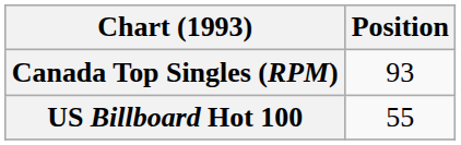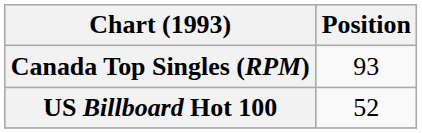US Billboard Hot 100 | Position: 55 -> 52
